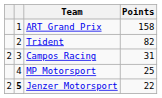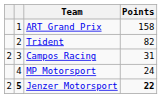MP Motorsport | Points: 25 -> 24
Jenzer Motorsport | Points: normal -> bold
